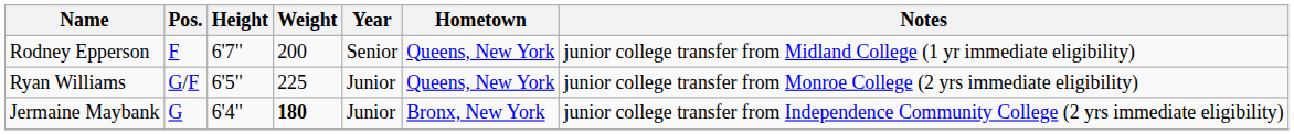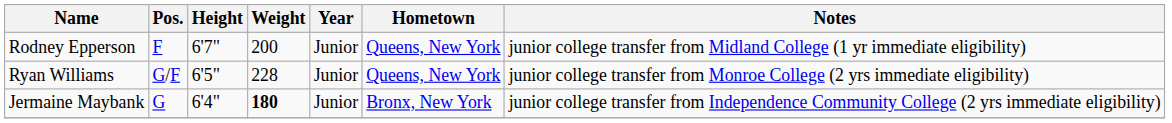Rodney Epperson | Year: Senior -> Junior
Ryan Williams | Weight: 225 -> 228
